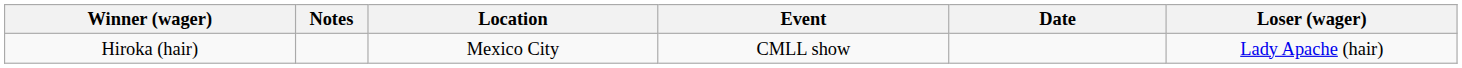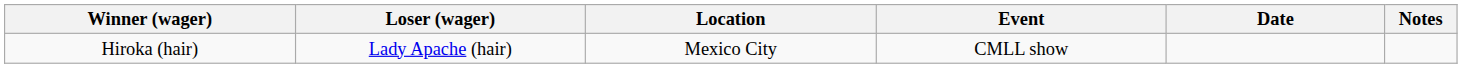columns swapped: Loser (wager) <-> Notes
